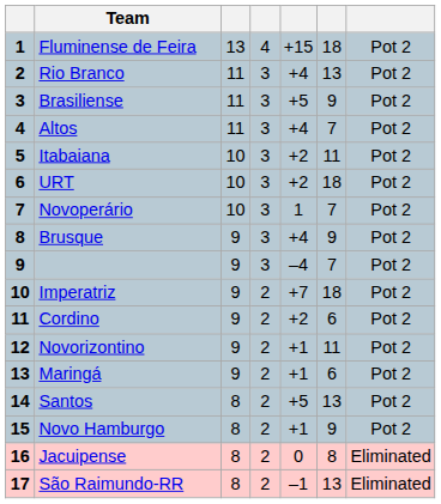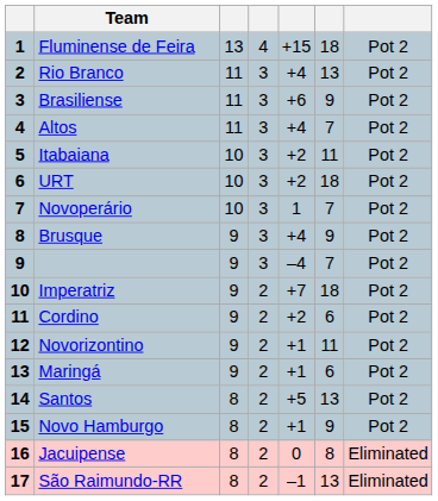Brasiliense | column 5: +5 -> +6
